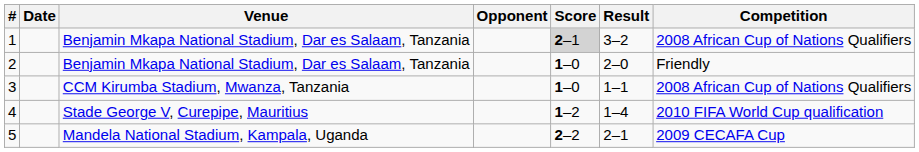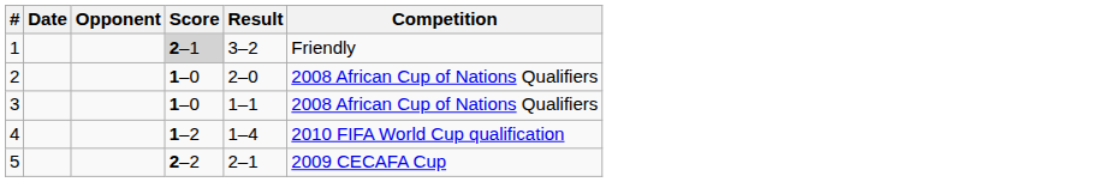- column: Venue | Benjamin Mkapa National Stadium, Dar es Salaam, Tanzania | Benjamin Mkapa National Stadium, Dar es Salaam, Tanzania | CCM Kirumba Stadium, Mwanza, Tanzania | Stade George V, Curepipe, Mauritius | Mandela National Stadium, Kampala, Uganda
1 | Competition: 2008 African Cup of Nations Qualifiers -> Friendly
2 | Competition: Friendly -> 2008 African Cup of Nations Qualifiers
